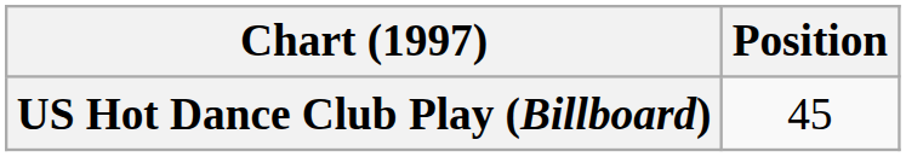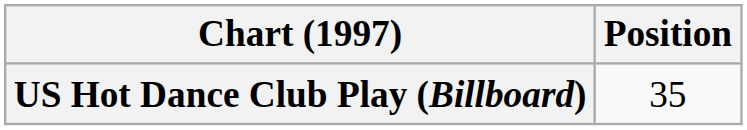US Hot Dance Club Play (Billboard) | Position: 45 -> 35
